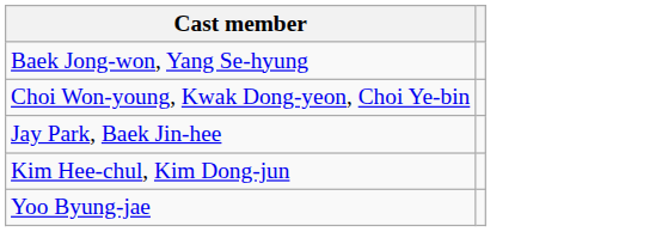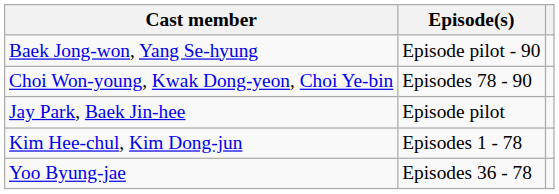+ column: Episode(s) | Episode pilot - 90 | Episodes 78 - 90 | Episode pilot | Episodes 1 - 78 | Episodes 36 - 78
